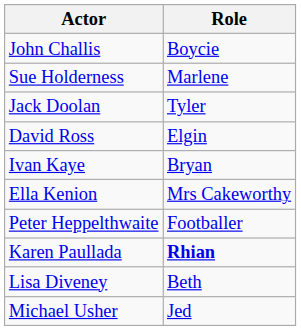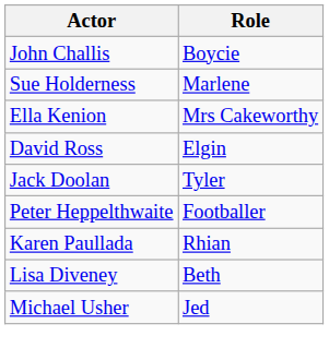rows swapped: Jack Doolan <-> Ella Kenion
- row: Ivan Kaye | Bryan
Karen Paullada | Role: bold -> normal
